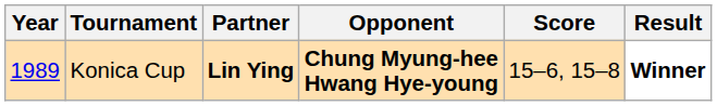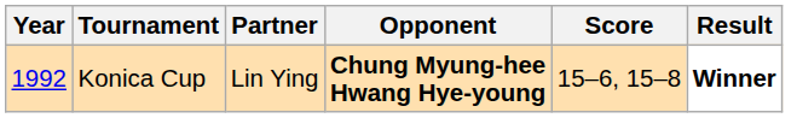Konica Cup | Year: 1989 -> 1992
Konica Cup | Partner: bold -> normal
